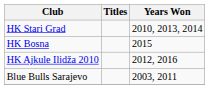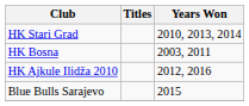HK Bosna | Years Won: 2015 -> 2003, 2011
Blue Bulls Sarajevo | Years Won: 2003, 2011 -> 2015
